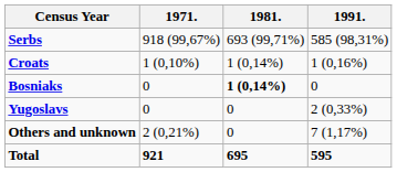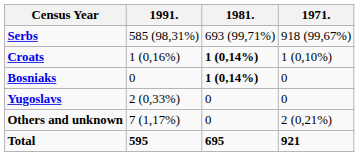columns swapped: 1991. <-> 1971.
Croats | 1981.: normal -> bold
